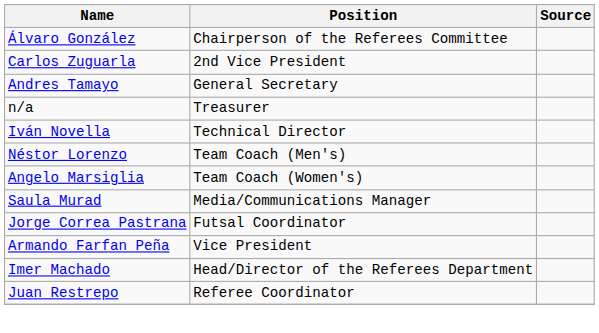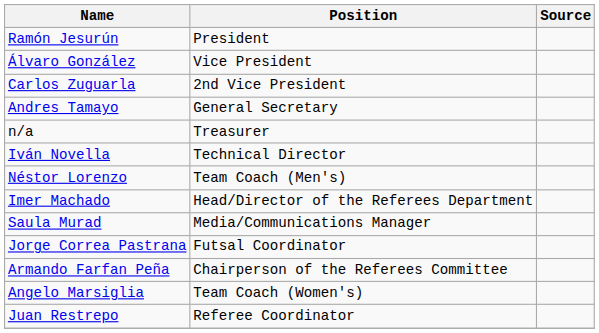+ row: Ramón Jesurún | President
Álvaro González | Position: Chairperson of the Referees Committee -> Vice President
rows swapped: Angelo Marsiglia <-> Imer Machado
Armando Farfan Peña | Position: Vice President -> Chairperson of the Referees Committee
